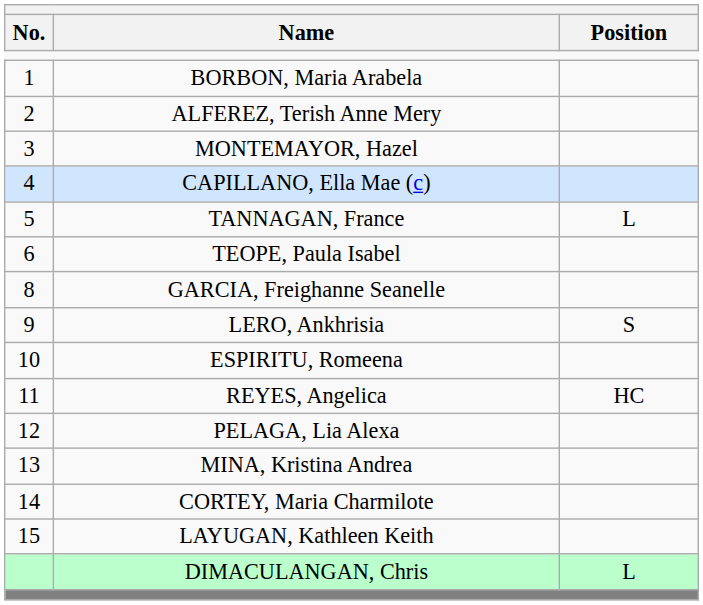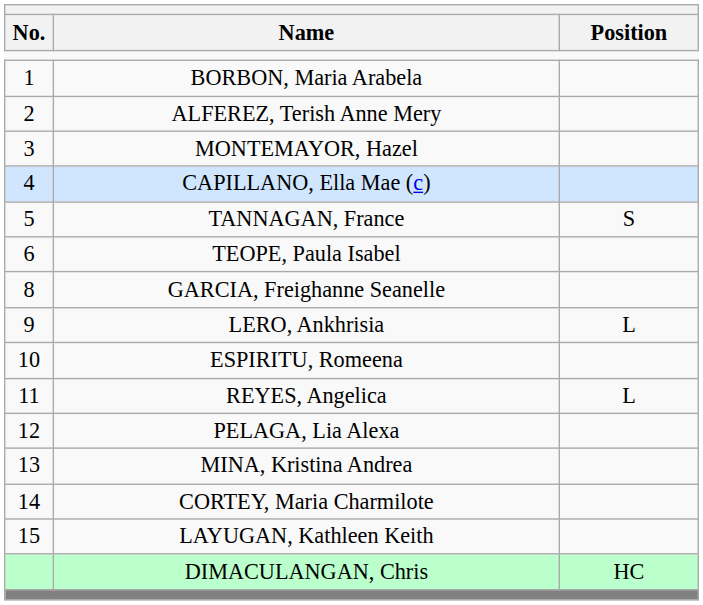TANNAGAN, France | Position: L -> S
LERO, Ankhrisia | Position: S -> L
REYES, Angelica | Position: HC -> L
DIMACULANGAN, Chris | Position: L -> HC
